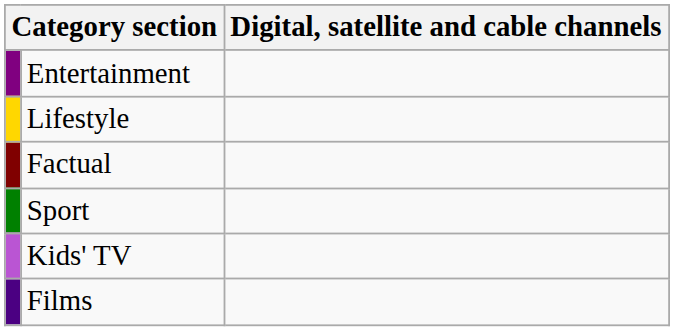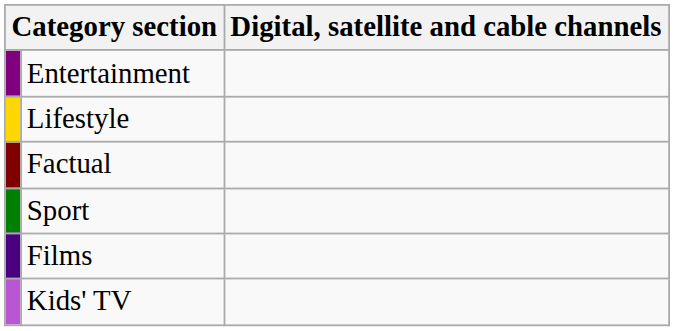rows swapped: Films <-> Kids' TV
